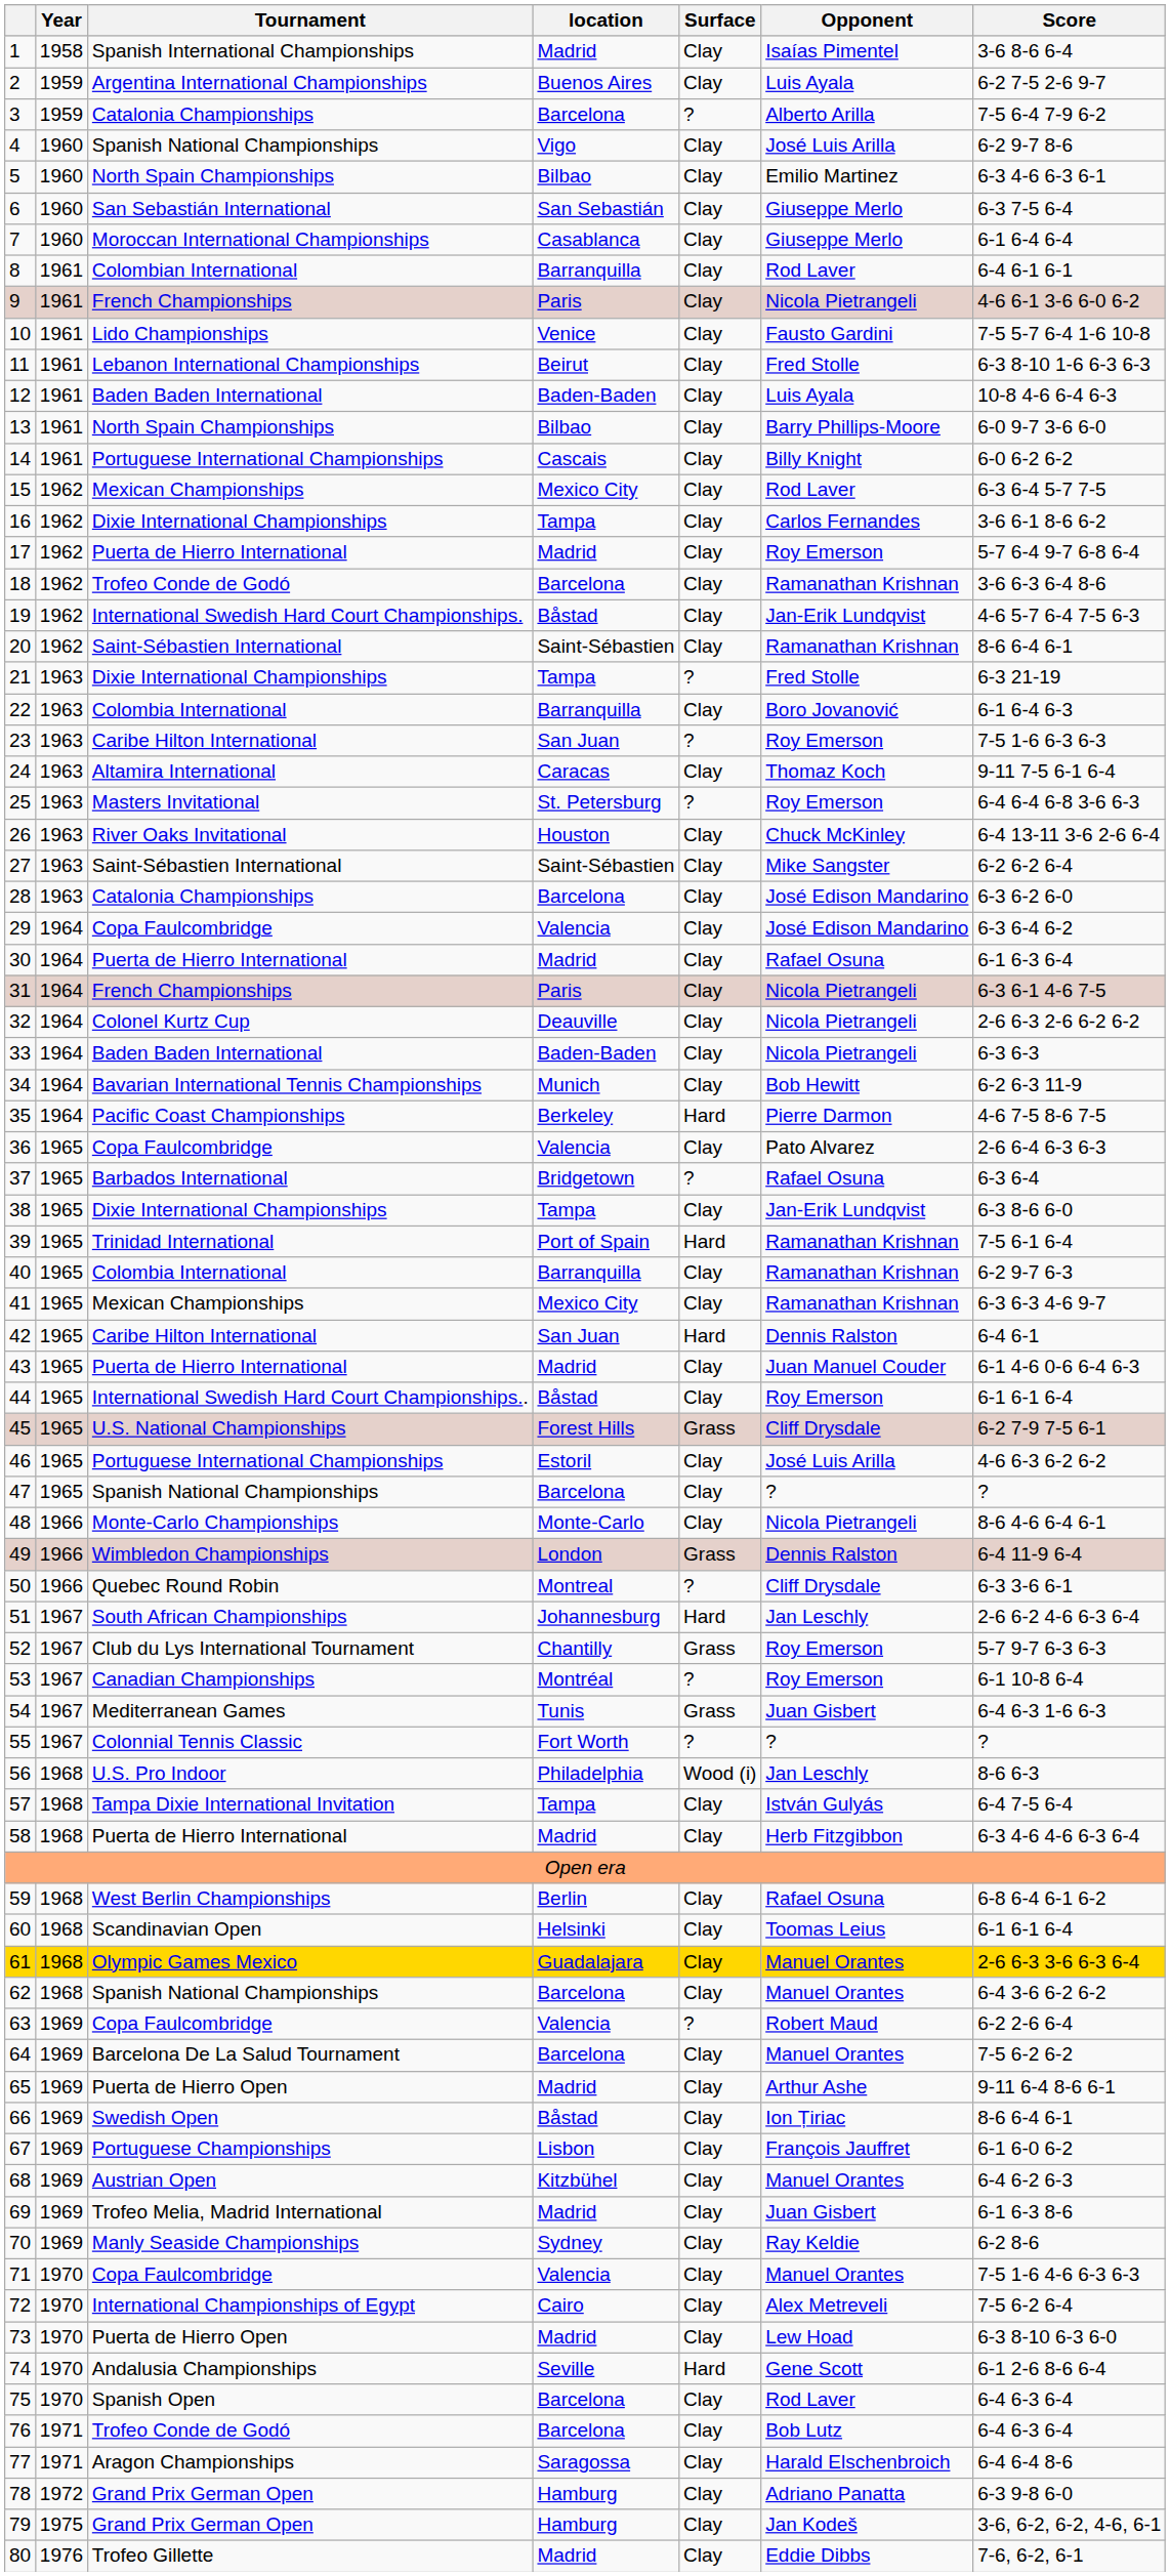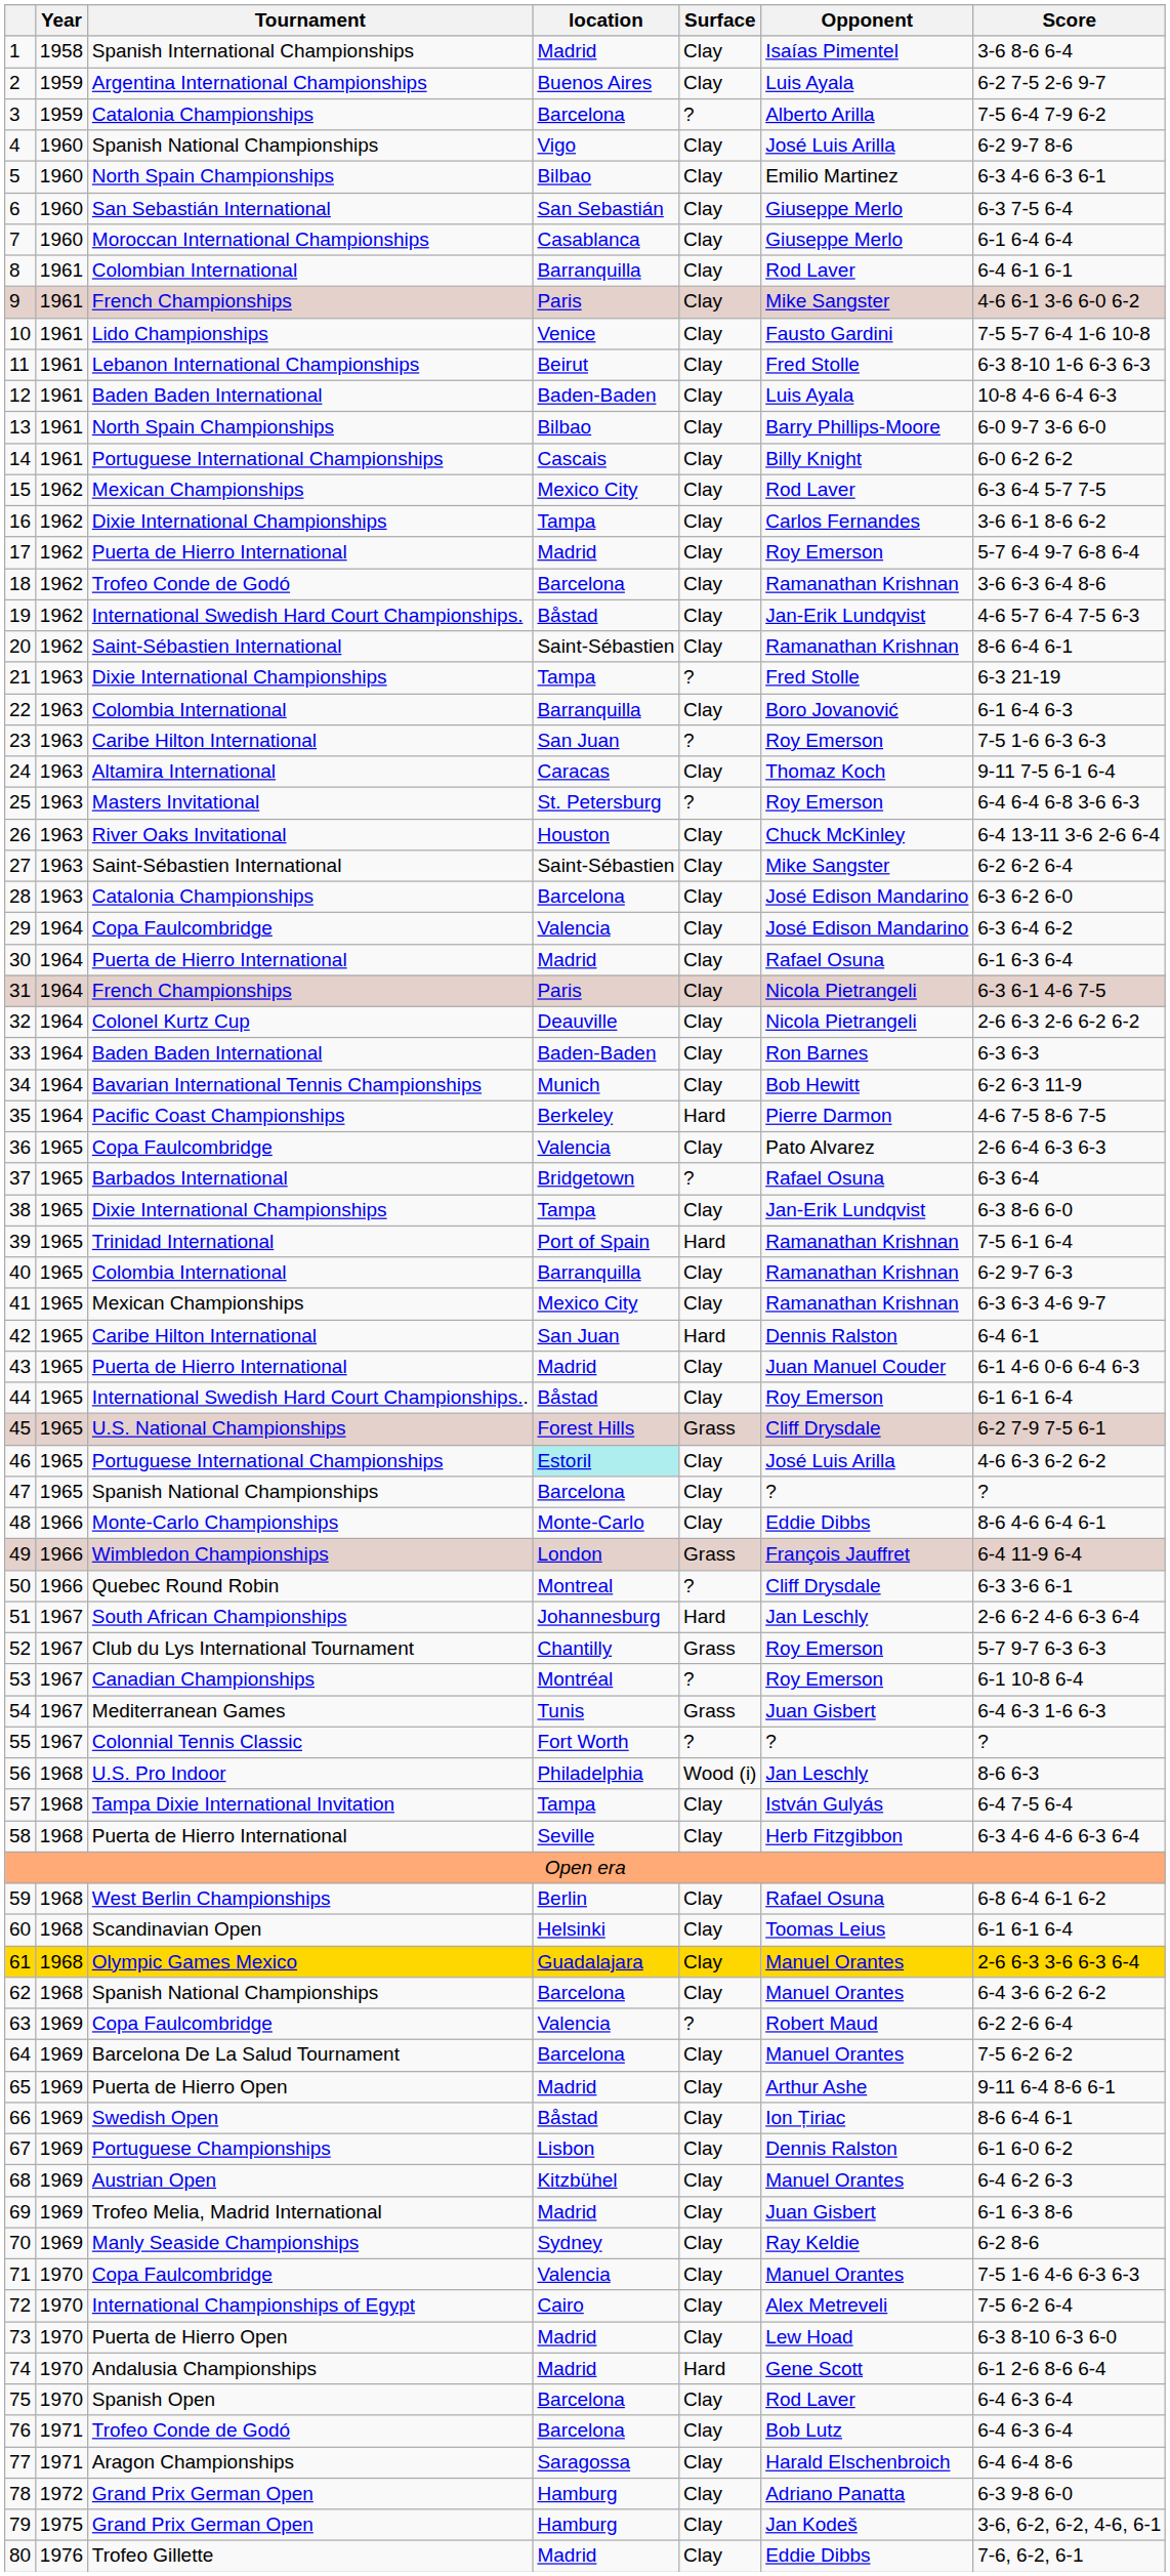9 | Opponent: Nicola Pietrangeli -> Mike Sangster
33 | Opponent: Nicola Pietrangeli -> Ron Barnes
46 | location: no background -> paleturquoise background
48 | Opponent: Nicola Pietrangeli -> Eddie Dibbs
49 | Opponent: Dennis Ralston -> François Jauffret
58 | location: Madrid -> Seville
67 | Opponent: François Jauffret -> Dennis Ralston
74 | location: Seville -> Madrid
